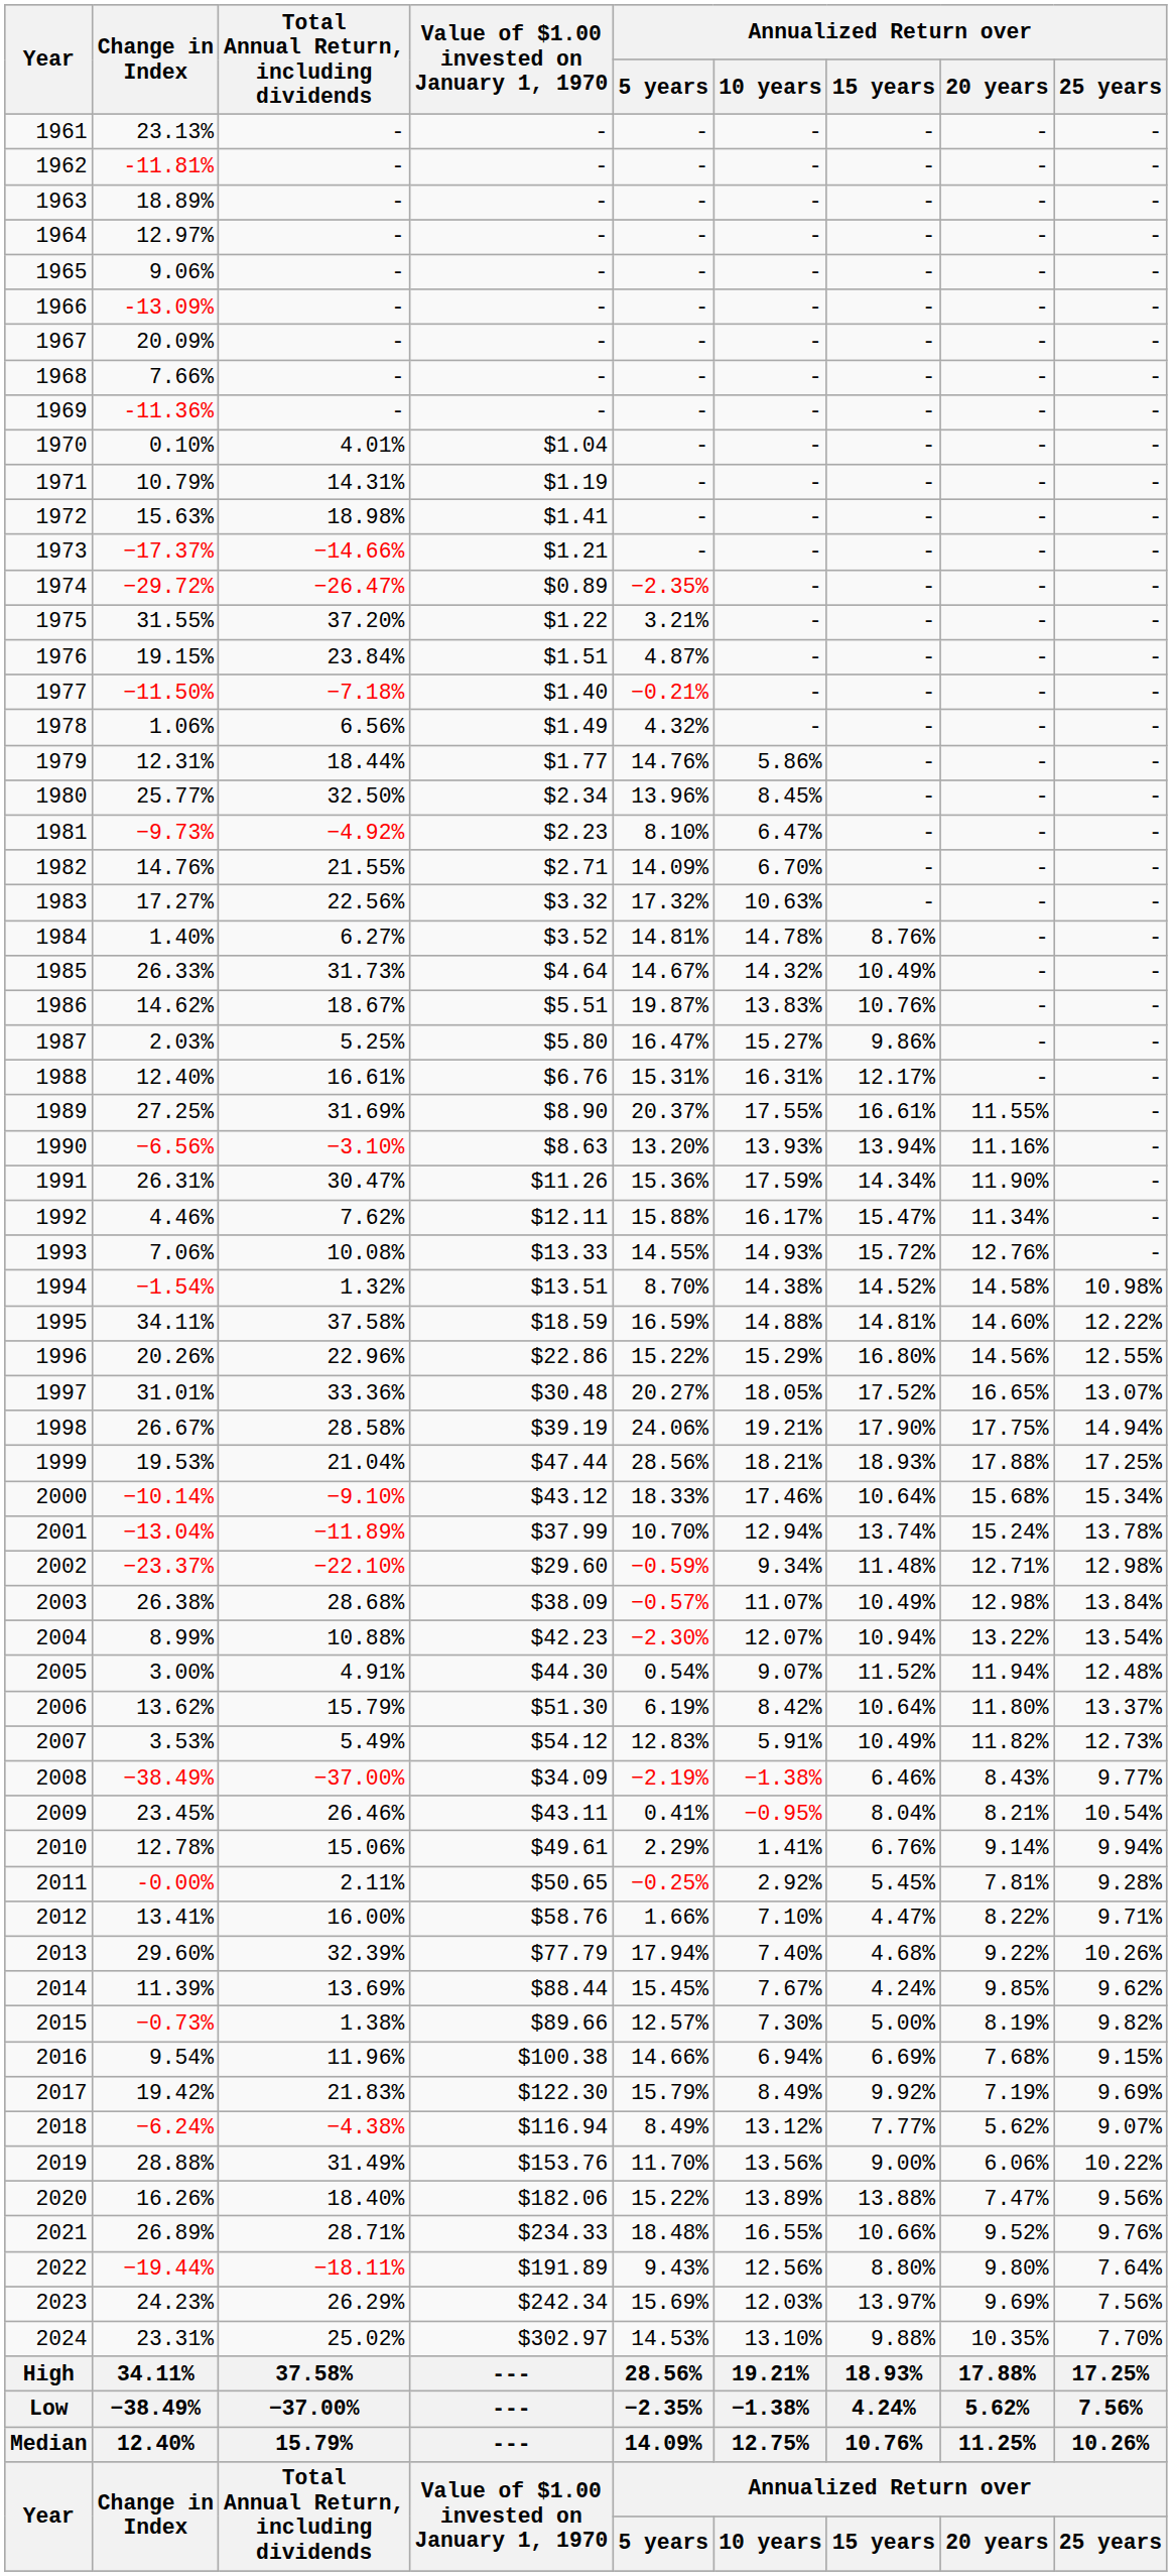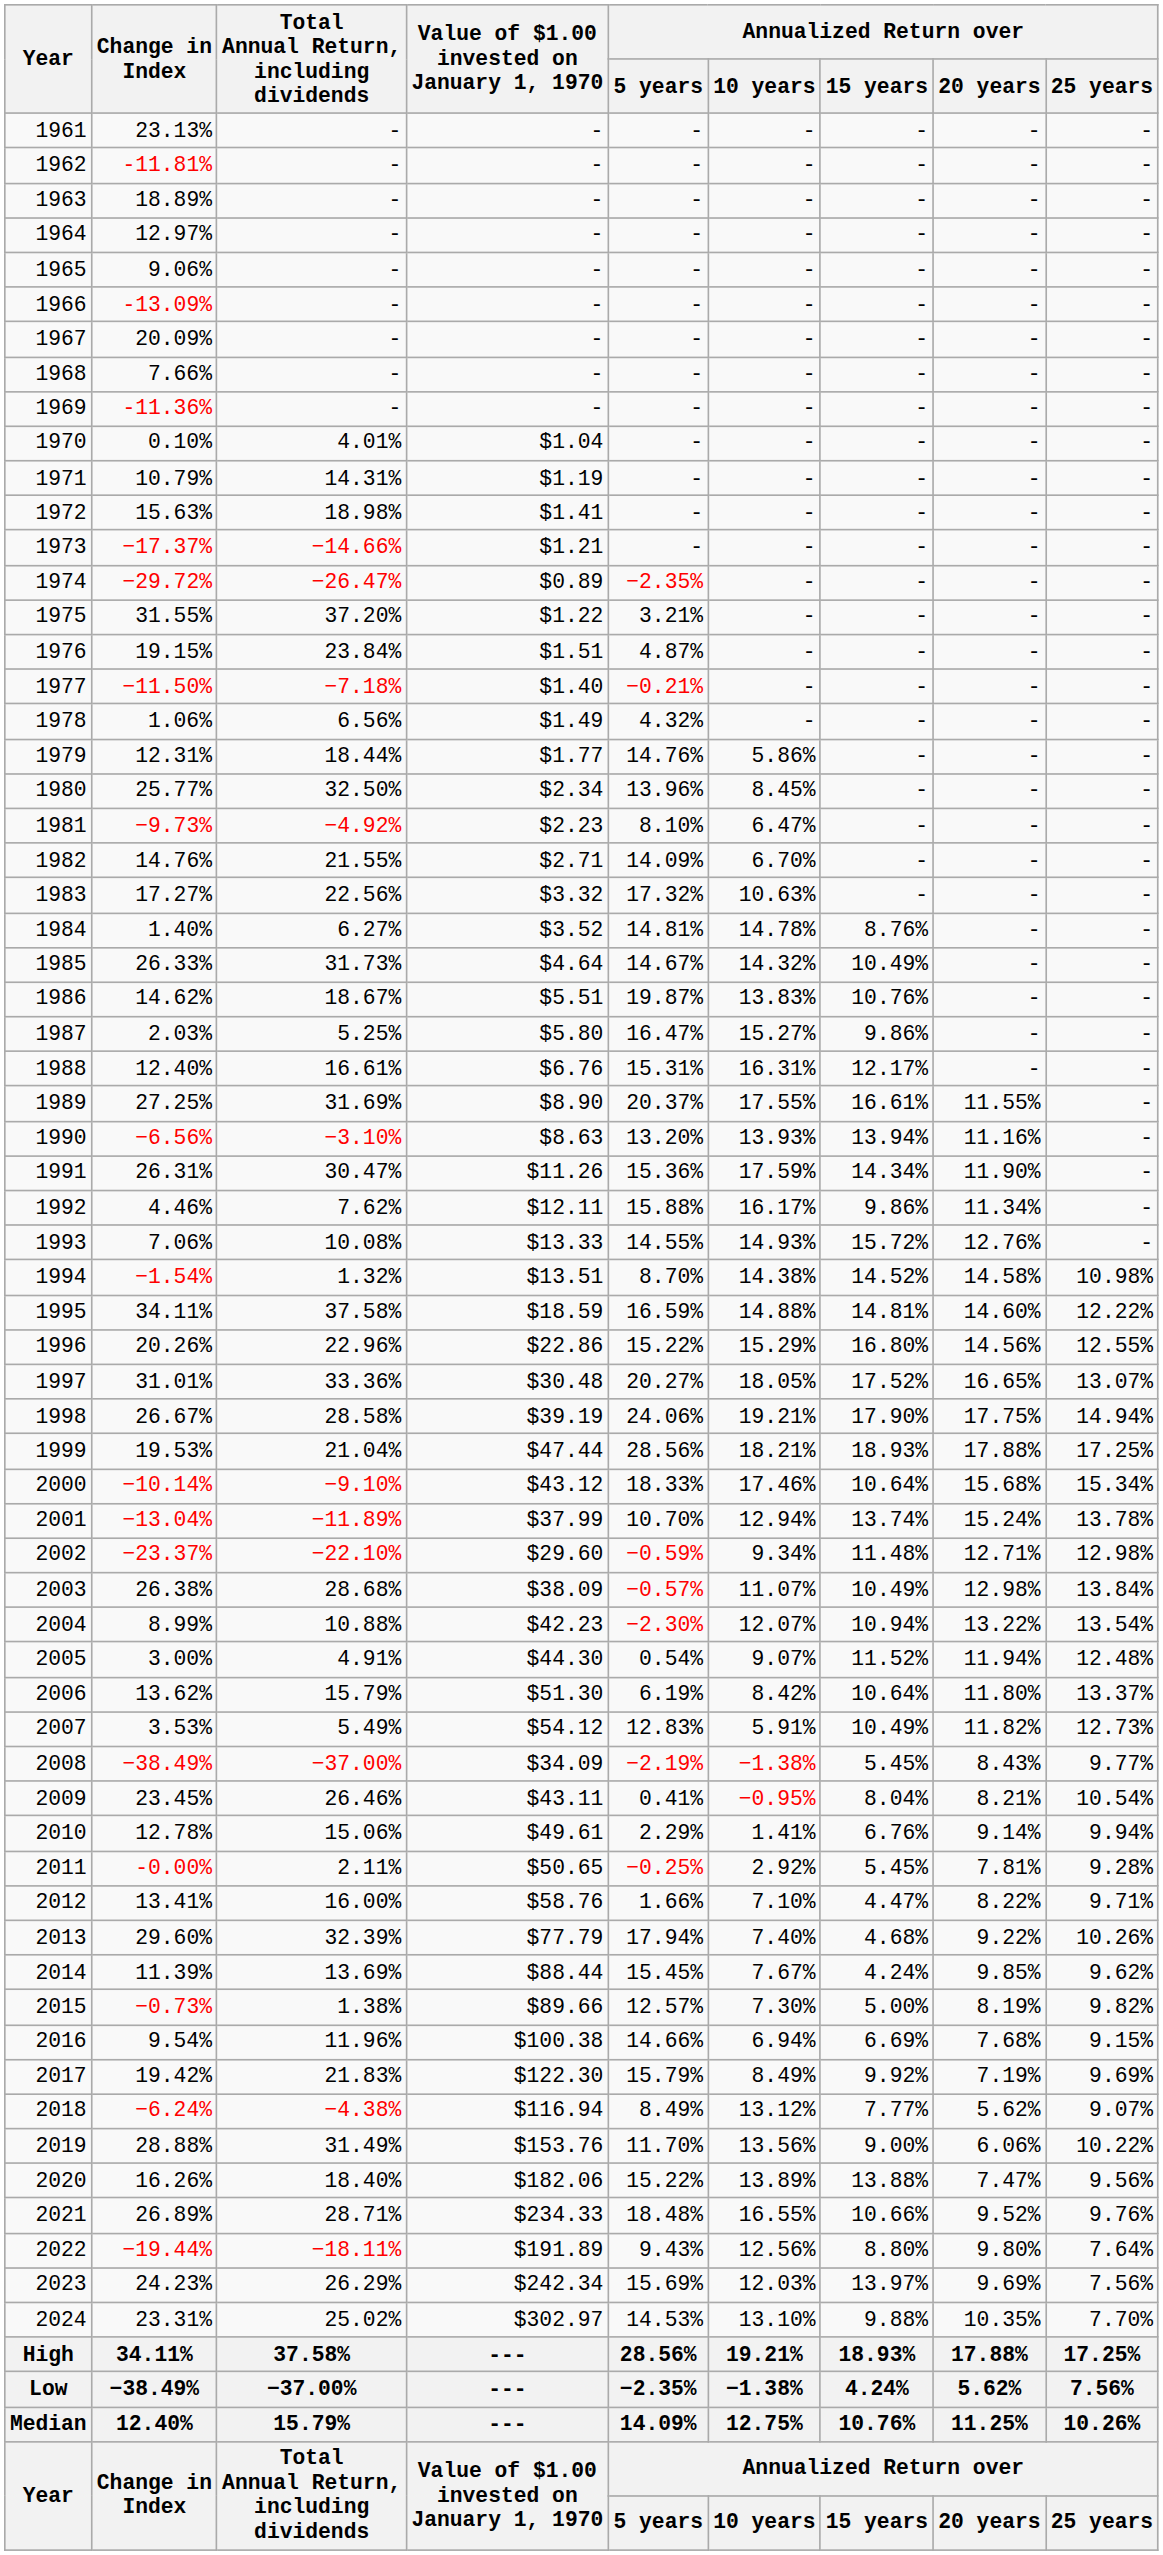1992 | Annualized Return over / 15 years: 15.47% -> 9.86%
2008 | Annualized Return over / 15 years: 6.46% -> 5.45%
